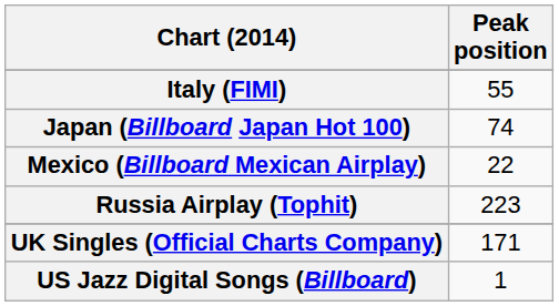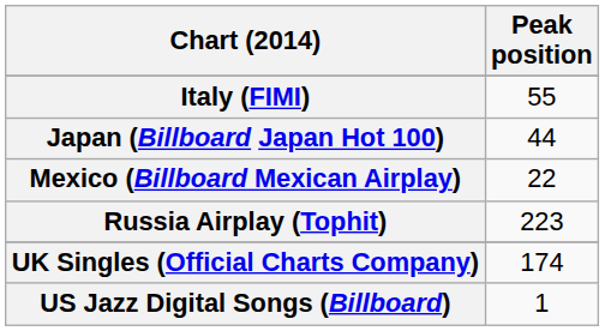Japan (Billboard Japan Hot 100) | Peak position: 74 -> 44
UK Singles (Official Charts Company) | Peak position: 171 -> 174
